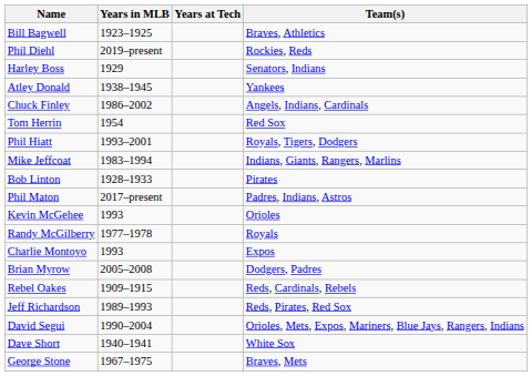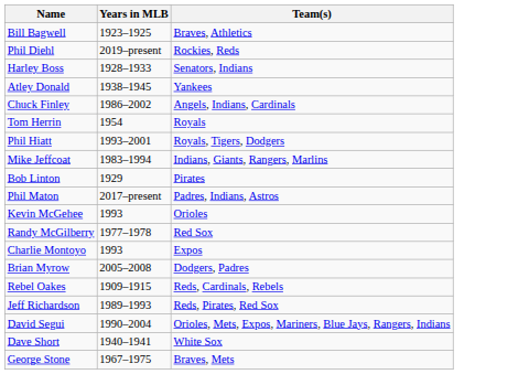- column: Years at Tech
Harley Boss | Years in MLB: 1929 -> 1928–1933
Tom Herrin | Team(s): Red Sox -> Royals
Bob Linton | Years in MLB: 1928–1933 -> 1929
Randy McGilberry | Team(s): Royals -> Red Sox
